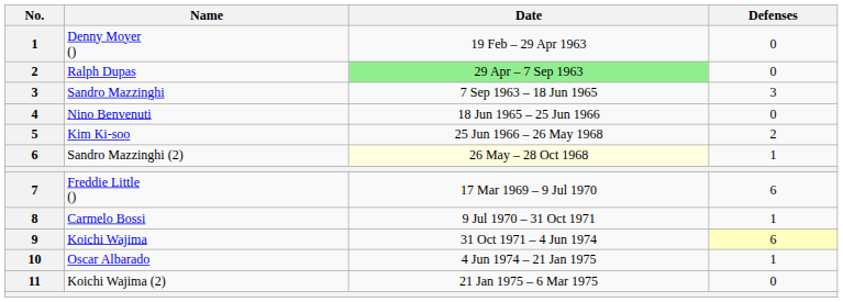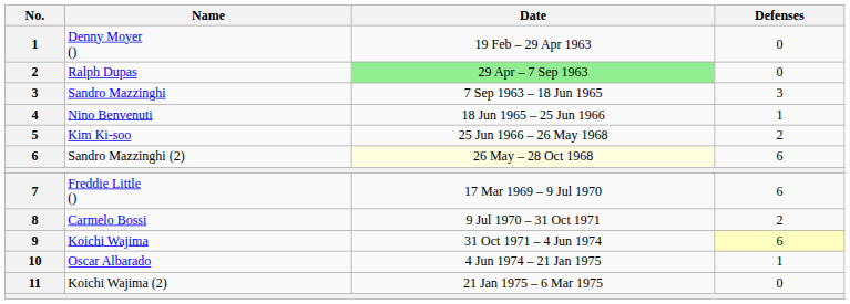Nino Benvenuti | Defenses: 0 -> 1
Sandro Mazzinghi (2) | Defenses: 1 -> 6
Carmelo Bossi | Defenses: 1 -> 2
